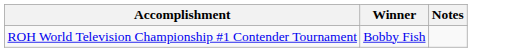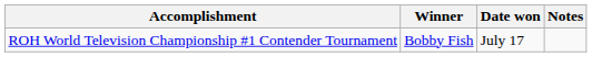+ column: Date won | July 17
